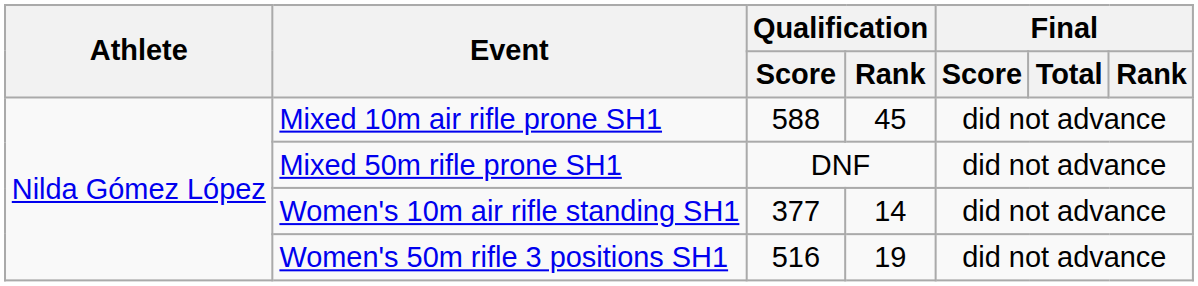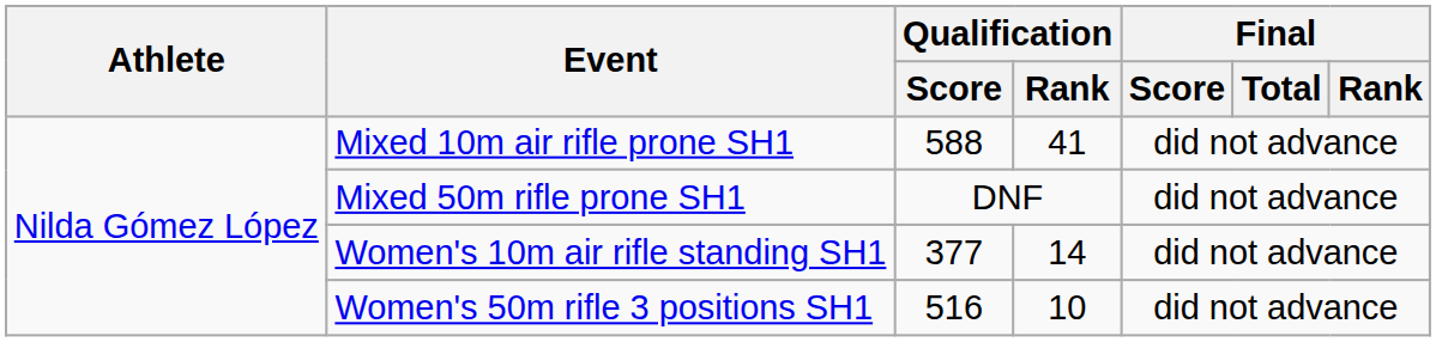Mixed 10m air rifle prone SH1 | Qualification / Rank: 45 -> 41
Women's 50m rifle 3 positions SH1 | Qualification / Rank: 19 -> 10
